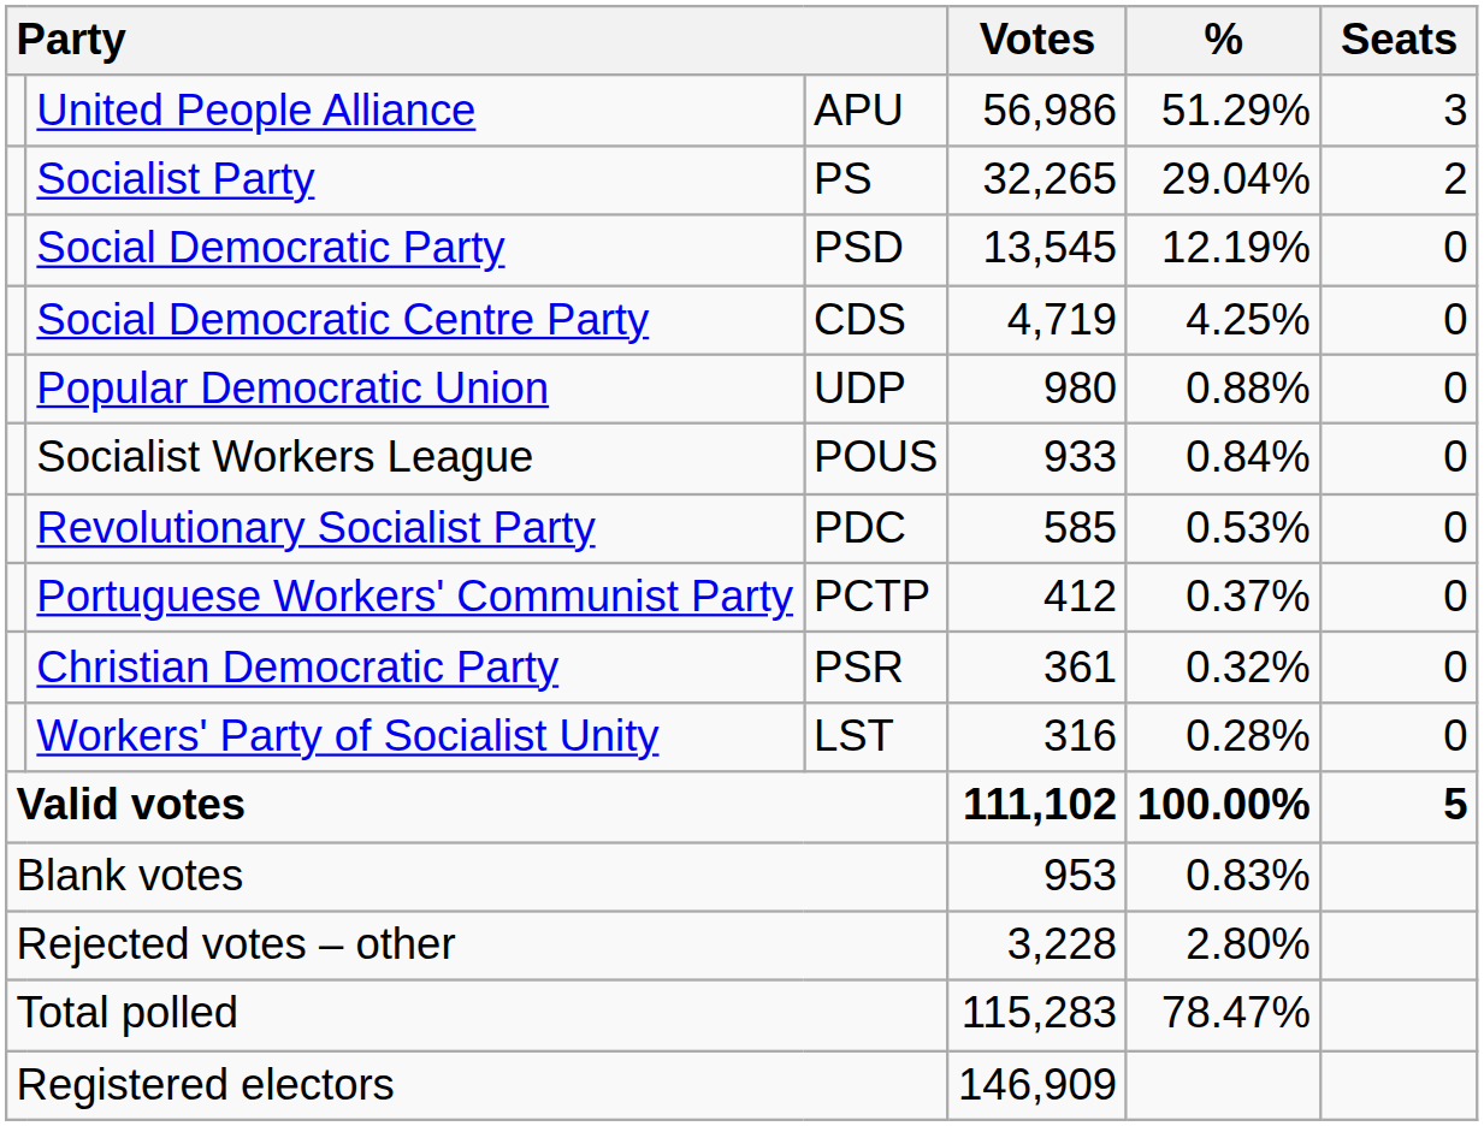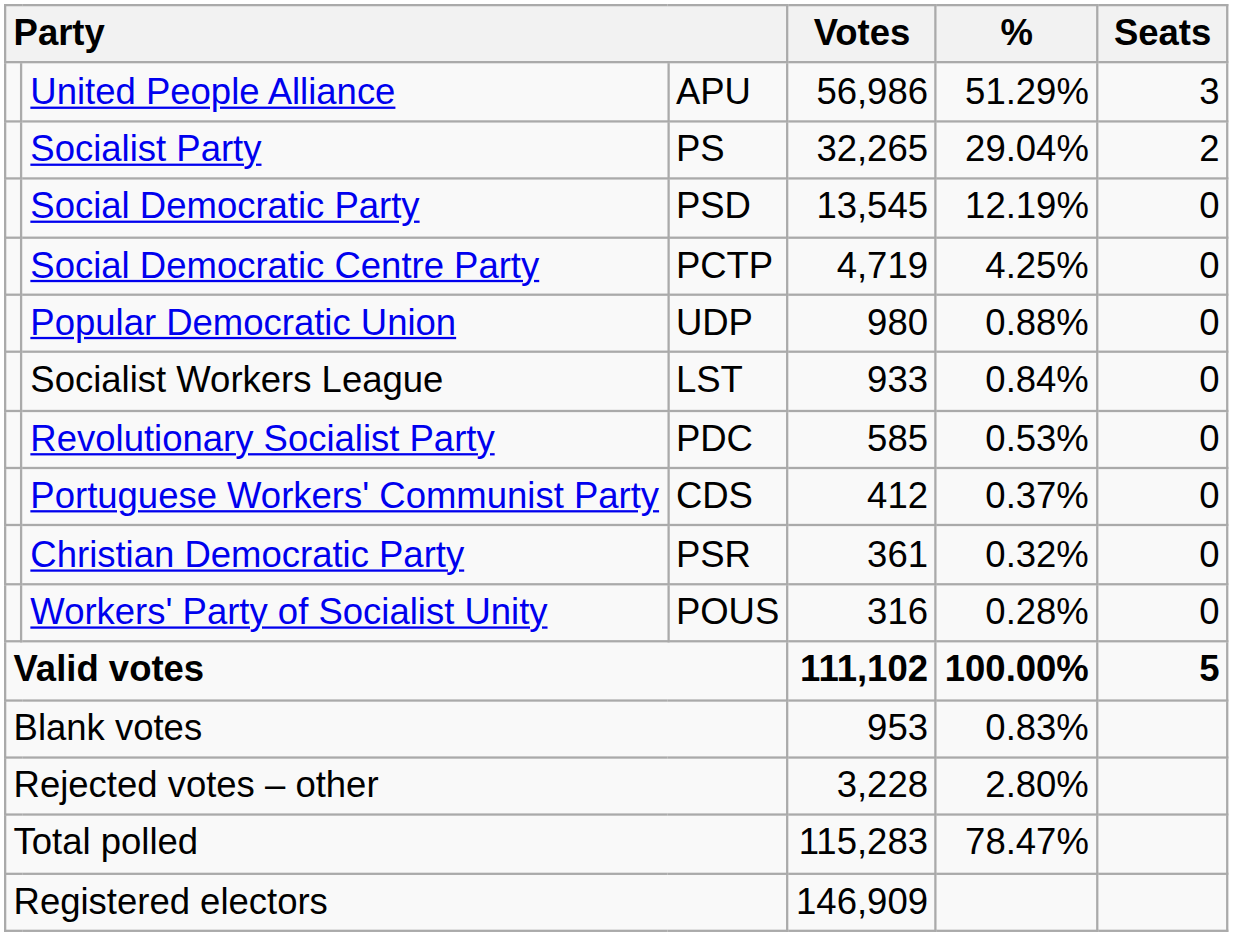Social Democratic Centre Party | column 3: CDS -> PCTP
Socialist Workers League | column 3: POUS -> LST
Portuguese Workers' Communist Party | column 3: PCTP -> CDS
Workers' Party of Socialist Unity | column 3: LST -> POUS
